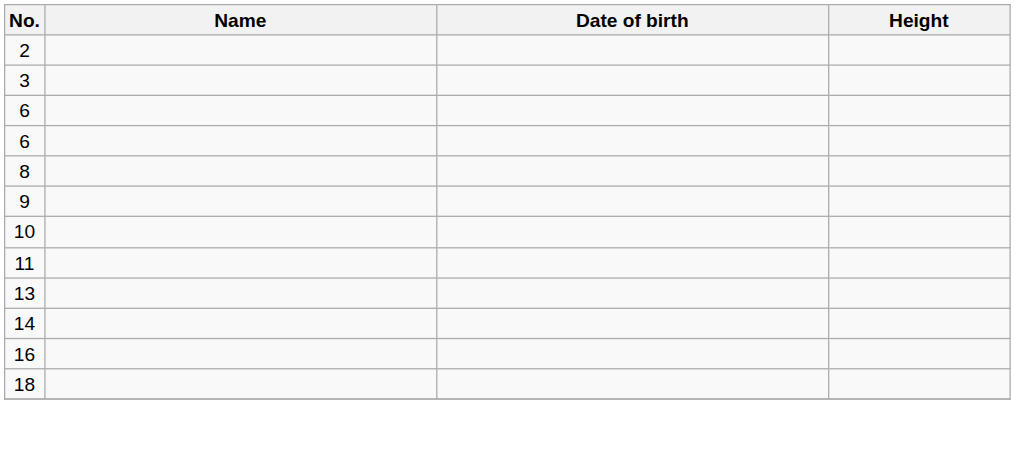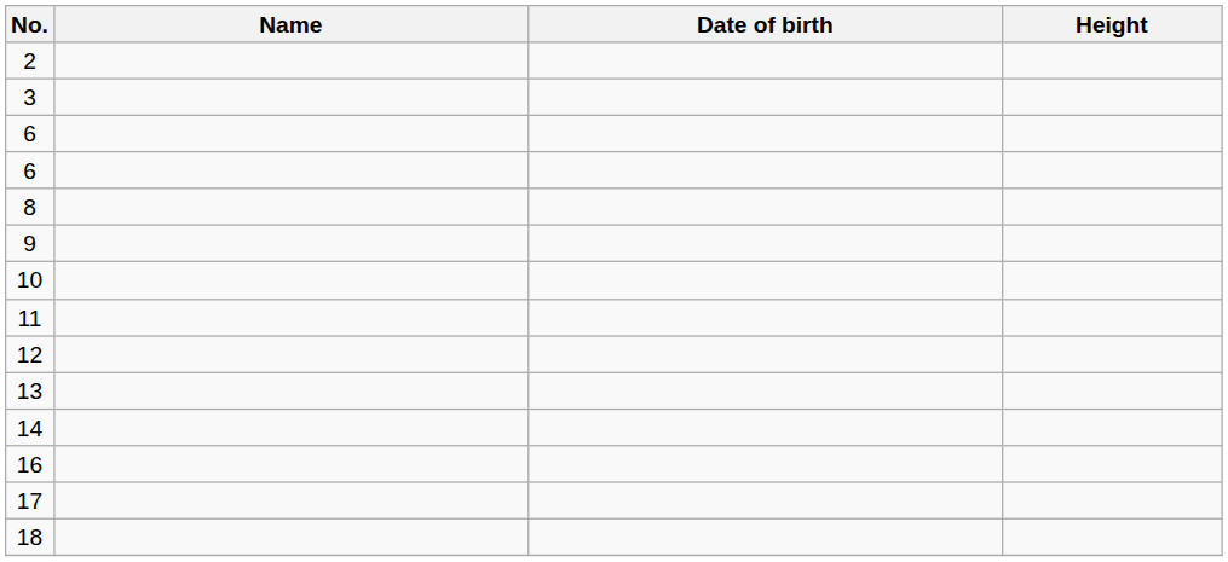+ row: 12
+ row: 17
